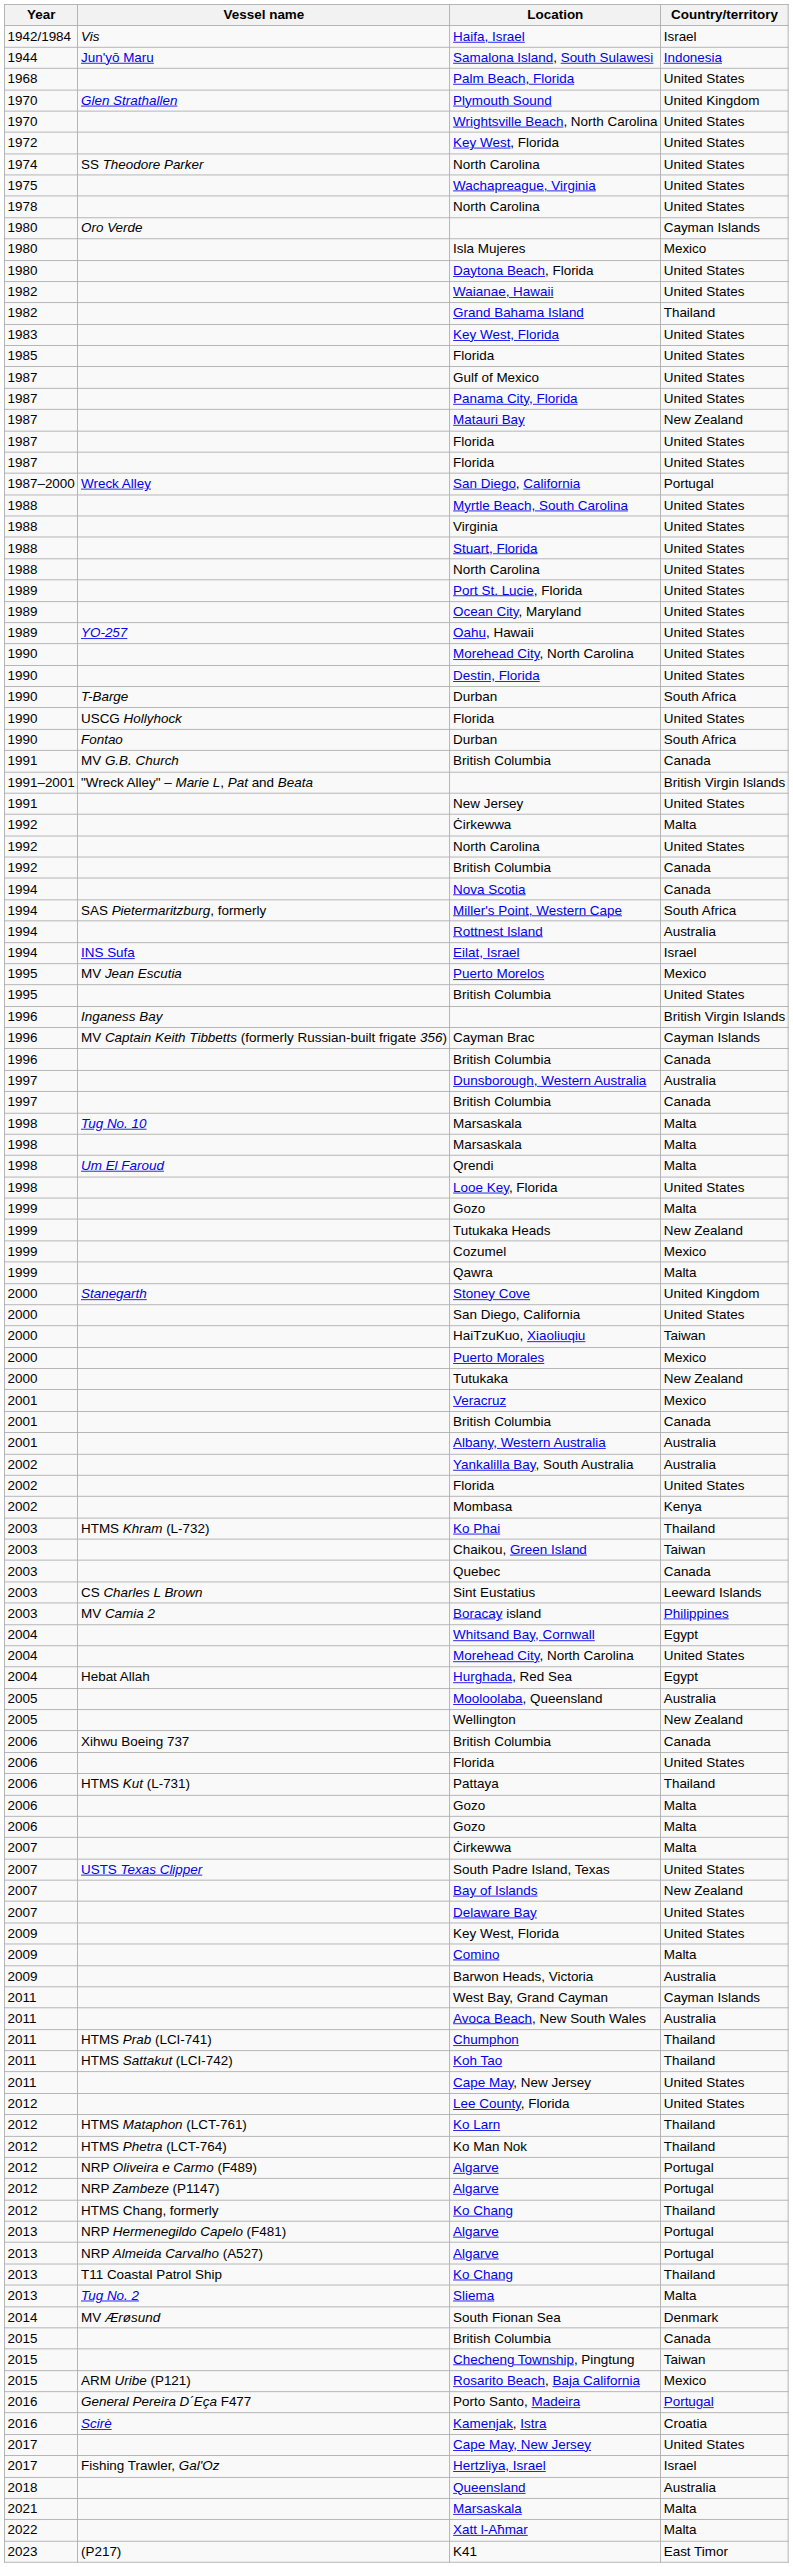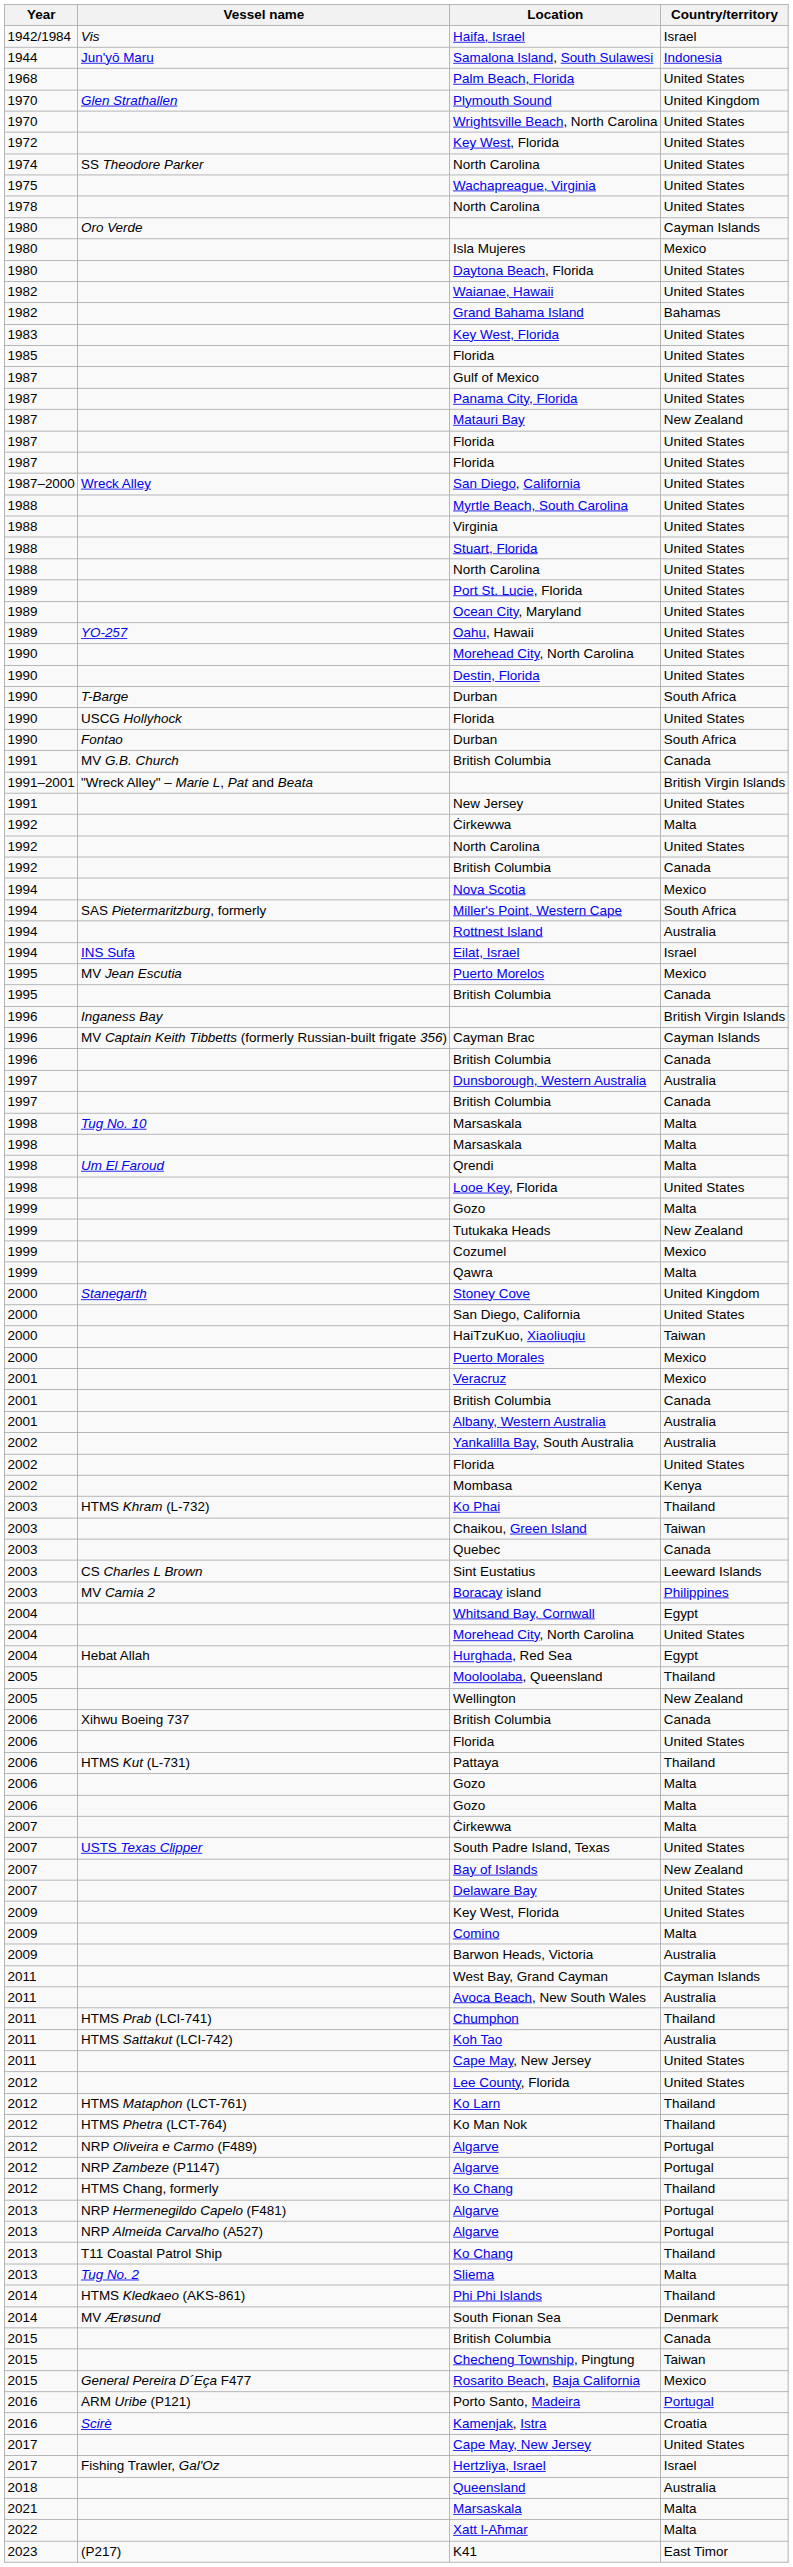Grand Bahama Island | Country/territory: Thailand -> Bahamas
1987–2000 / San Diego, California | Country/territory: Portugal -> United States
Nova Scotia | Country/territory: Canada -> Mexico
1995 / British Columbia | Country/territory: United States -> Canada
- row: 2000 | Tutukaka | New Zealand
Mooloolaba, Queensland | Country/territory: Australia -> Thailand
Koh Tao | Country/territory: Thailand -> Australia
+ row: 2014 | HTMS Kledkaeo (AKS-861) | Phi Phi Islands | Thailand
Rosarito Beach, Baja California | Vessel name: ARM Uribe (P121) -> General Pereira D´Eça F477
Porto Santo, Madeira | Vessel name: General Pereira D´Eça F477 -> ARM Uribe (P121)
